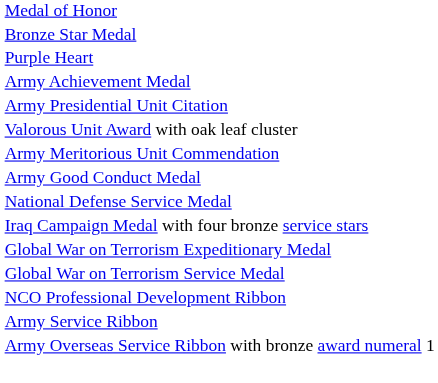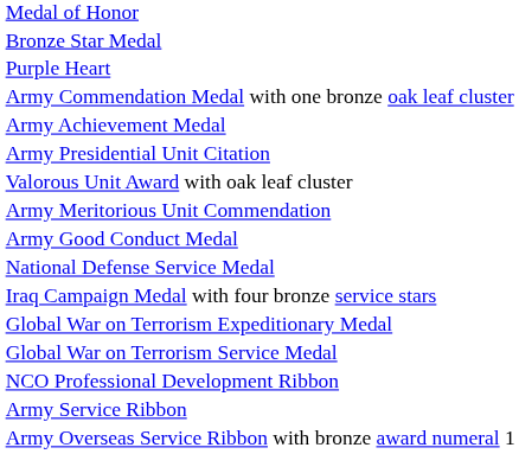+ row: Army Commendation Medal with one bronze oak leaf cluster
